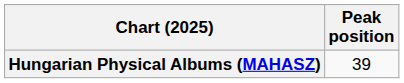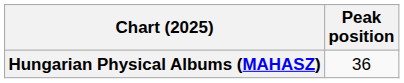Hungarian Physical Albums (MAHASZ) | Peak position: 39 -> 36
